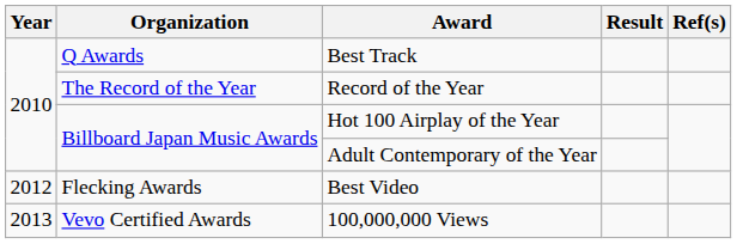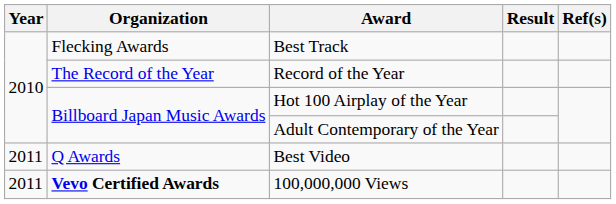Best Track | Organization: Q Awards -> Flecking Awards
Best Video | Year: 2012 -> 2011
Best Video | Organization: Flecking Awards -> Q Awards
100,000,000 Views | Year: 2013 -> 2011
100,000,000 Views | Organization: normal -> bold
